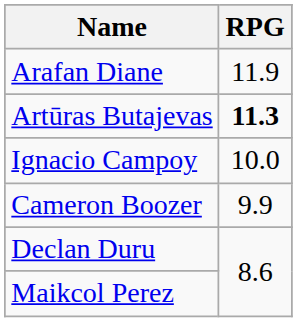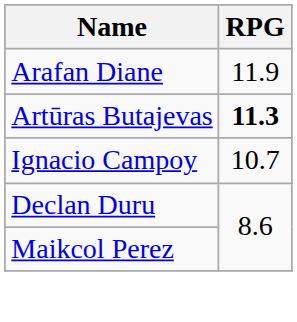Ignacio Campoy | RPG: 10.0 -> 10.7
- row: Cameron Boozer | 9.9
